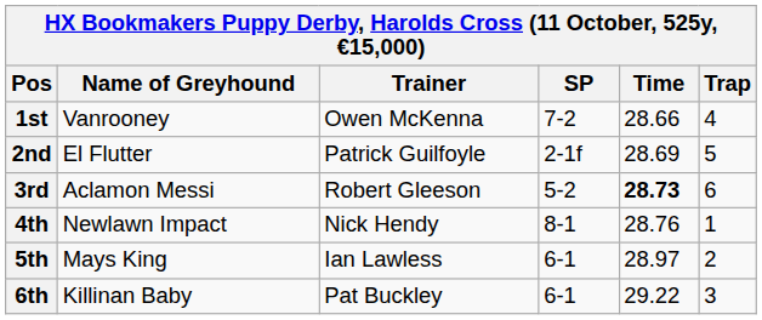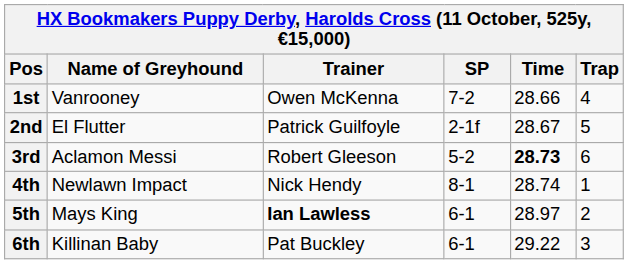2nd | Time: 28.69 -> 28.67
4th | Time: 28.76 -> 28.74
5th | Trainer: normal -> bold
